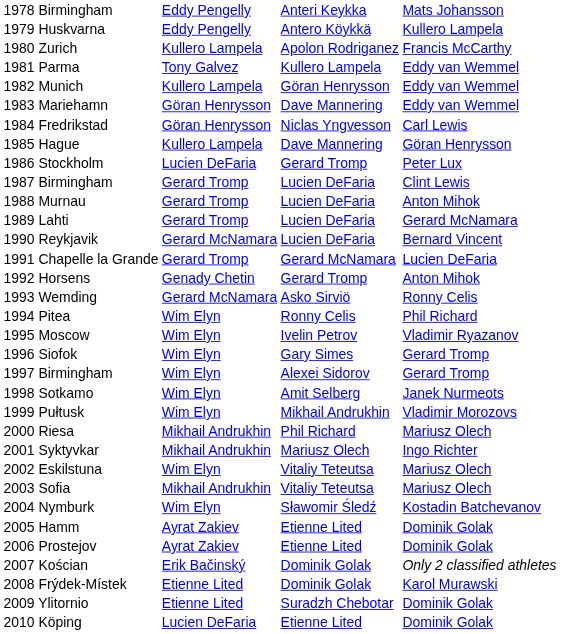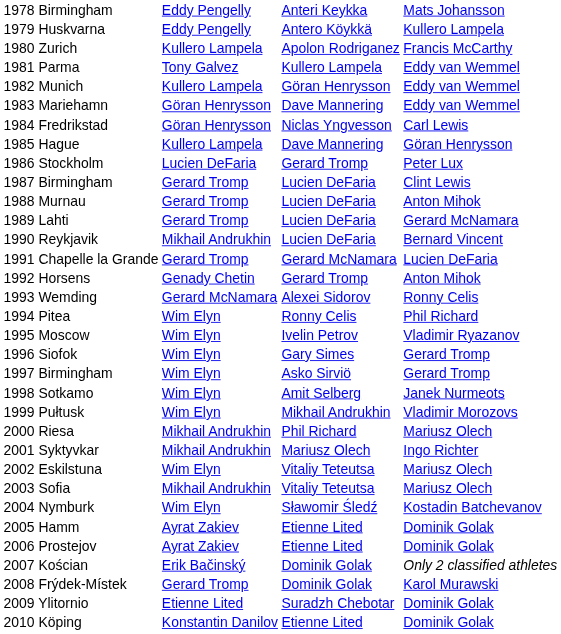1990 Reykjavik | column 2: Gerard McNamara -> Mikhail Andrukhin
1993 Wemding | column 3: Asko Sirviö -> Alexei Sidorov
1997 Birmingham | column 3: Alexei Sidorov -> Asko Sirviö
2008 Frýdek-Místek | column 2: Etienne Lited -> Gerard Tromp
2010 Köping | column 2: Lucien DeFaria -> Konstantin Danilov
